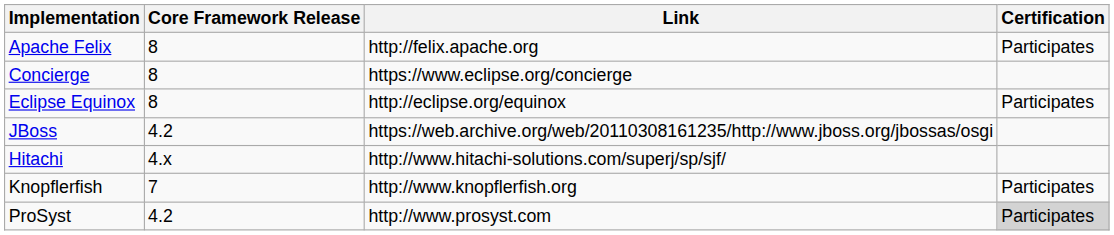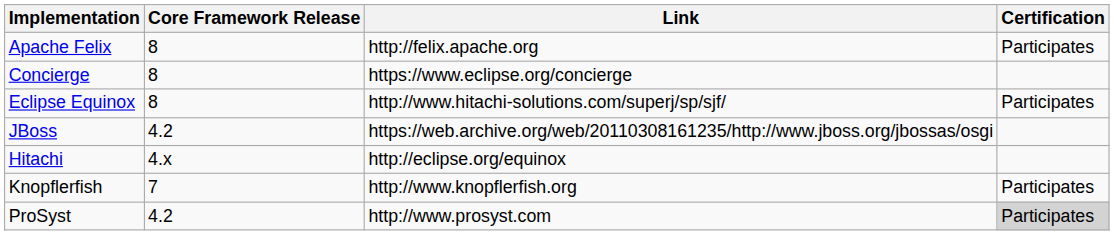Eclipse Equinox | Link: http://eclipse.org/equinox -> http://www.hitachi-solutions.com/superj/sp/sjf/
Hitachi | Link: http://www.hitachi-solutions.com/superj/sp/sjf/ -> http://eclipse.org/equinox
